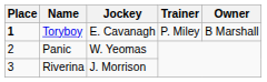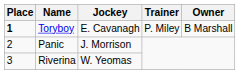Panic | Jockey: W. Yeomas -> J. Morrison
Riverina | Jockey: J. Morrison -> W. Yeomas
